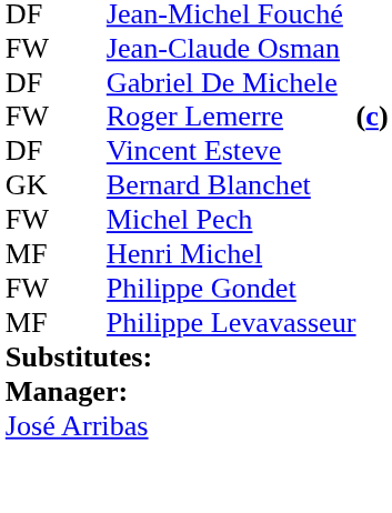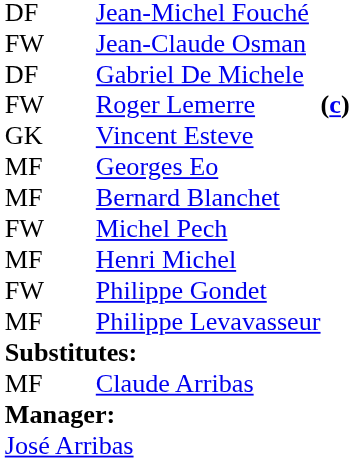Vincent Esteve | column 1: DF -> GK
+ row: MF | Georges Eo
Bernard Blanchet | column 1: GK -> MF
+ row: MF | Claude Arribas
